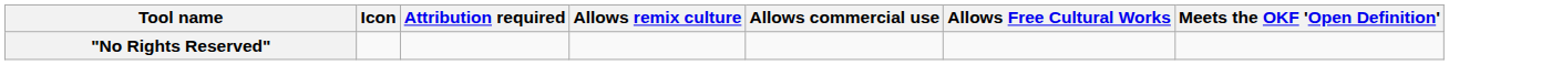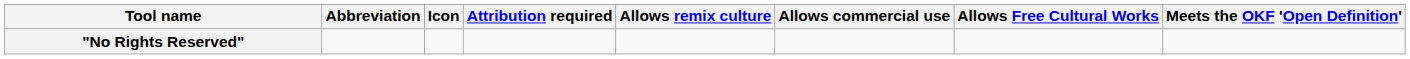+ column: Abbreviation
